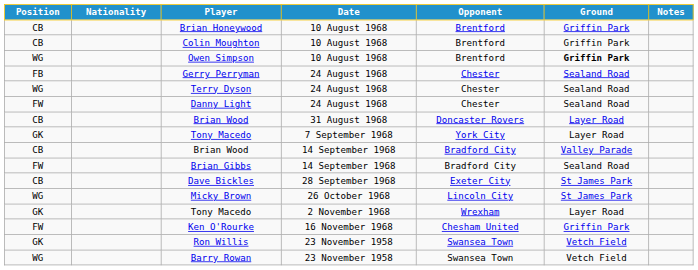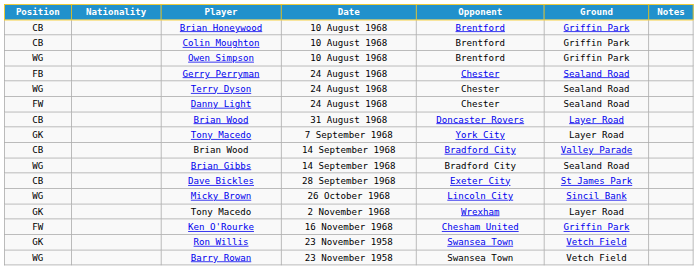Owen Simpson | Ground: bold -> normal
Brian Gibbs | Position: FW -> WG
Micky Brown | Ground: St James Park -> Sincil Bank
